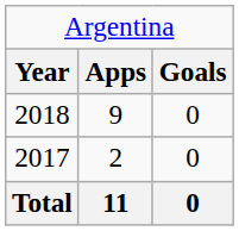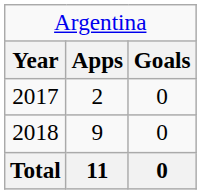rows swapped: 2017 <-> 2018
